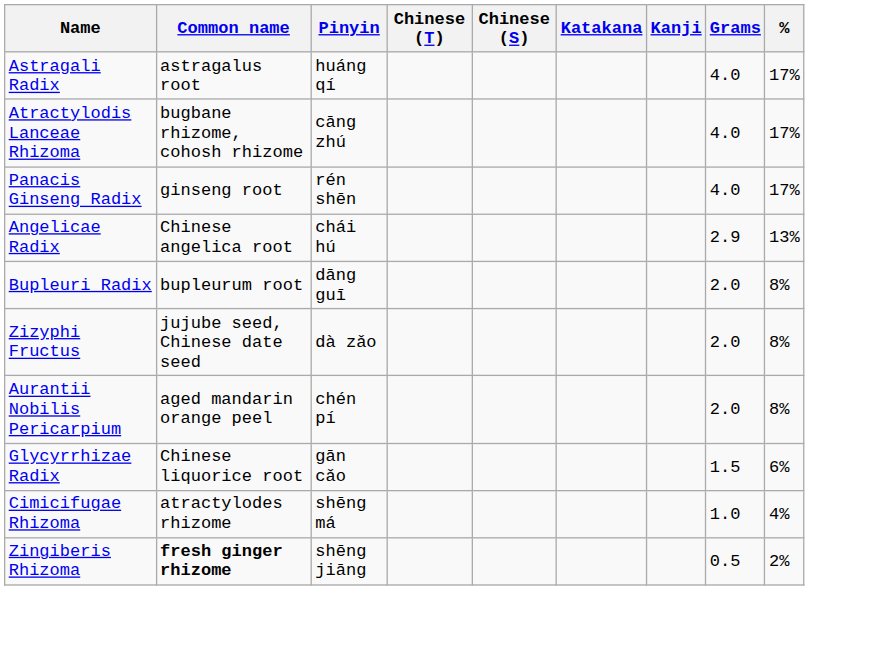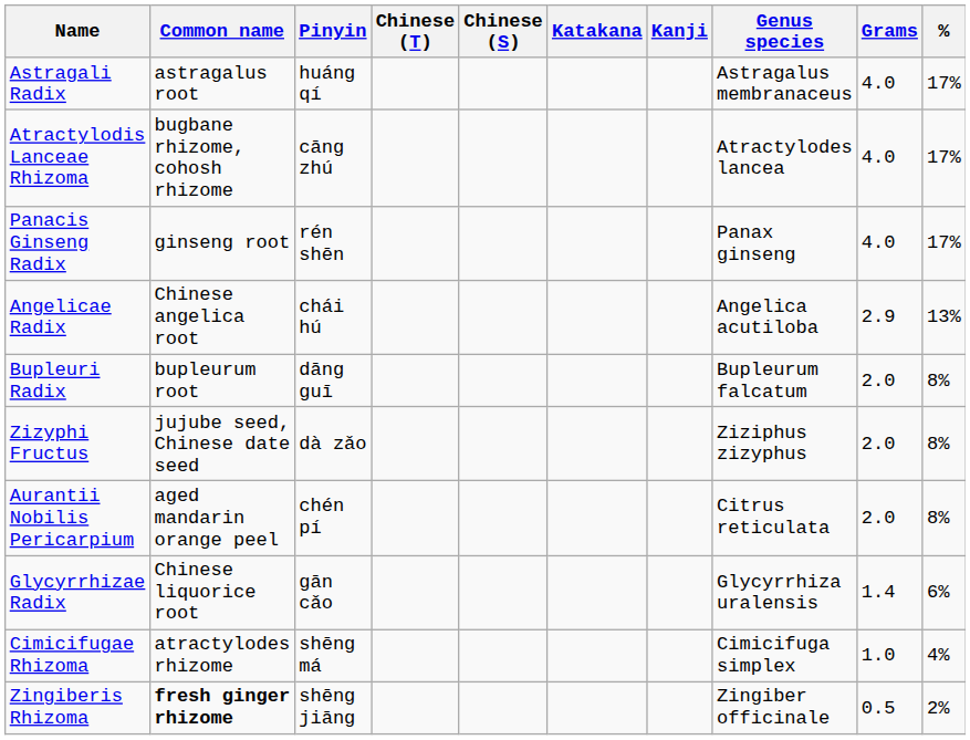+ column: Genus species | Astragalus membranaceus | Atractylodes lancea | Panax ginseng | Angelica acutiloba | Bupleurum falcatum | Ziziphus zizyphus | Citrus reticulata | Glycyrrhiza uralensis | Cimicifuga simplex | Zingiber officinale
Glycyrrhizae Radix | Grams: 1.5 -> 1.4
